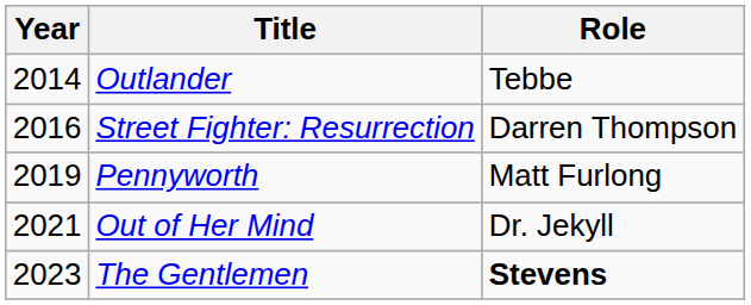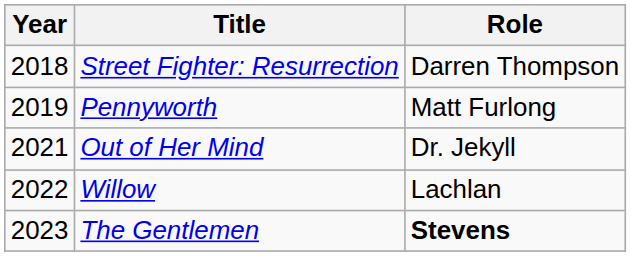- row: 2014 | Outlander | Tebbe
Street Fighter: Resurrection | Year: 2016 -> 2018
+ row: 2022 | Willow | Lachlan
